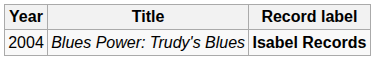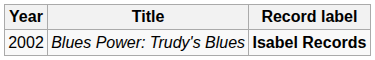Blues Power: Trudy's Blues | Year: 2004 -> 2002
